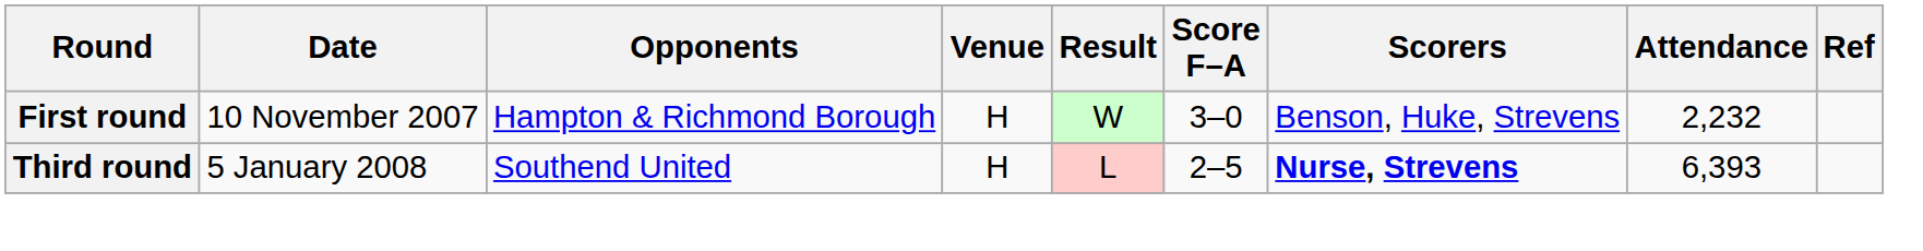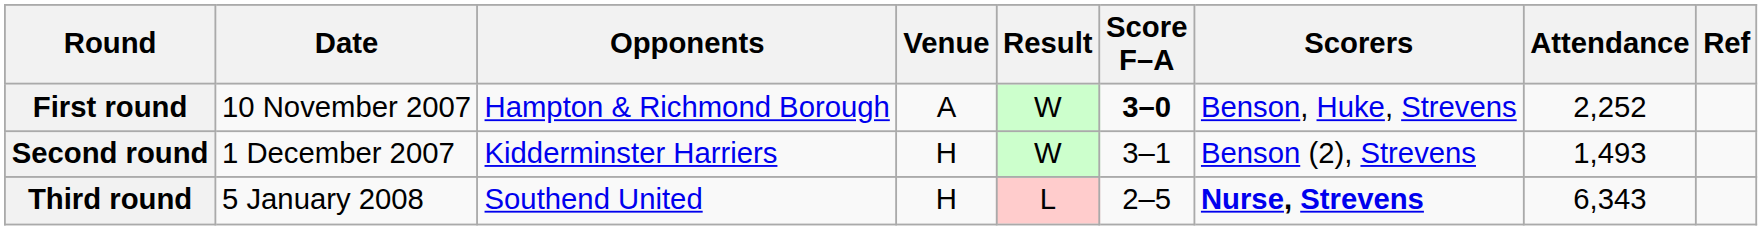First round | Venue: H -> A
First round | Score F–A: normal -> bold
First round | Attendance: 2,232 -> 2,252
+ row: Second round | 1 December 2007 | Kidderminster Harriers | H | W | 3–1 | Benson (2), Strevens | 1,493
Third round | Attendance: 6,393 -> 6,343
